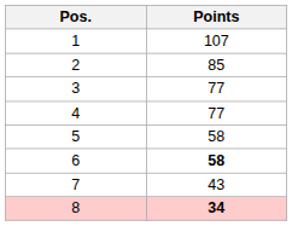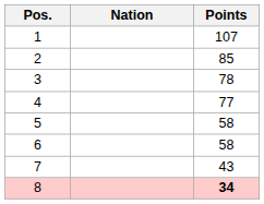+ column: Nation
3 | Points: 77 -> 78
6 | Points: bold -> normal
